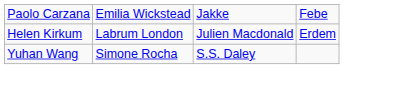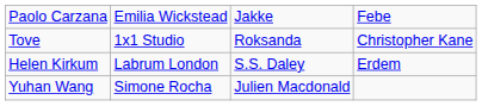+ row: Tove | 1x1 Studio | Roksanda | Christopher Kane
Helen Kirkum | column 3: Julien Macdonald -> S.S. Daley
Yuhan Wang | column 3: S.S. Daley -> Julien Macdonald
